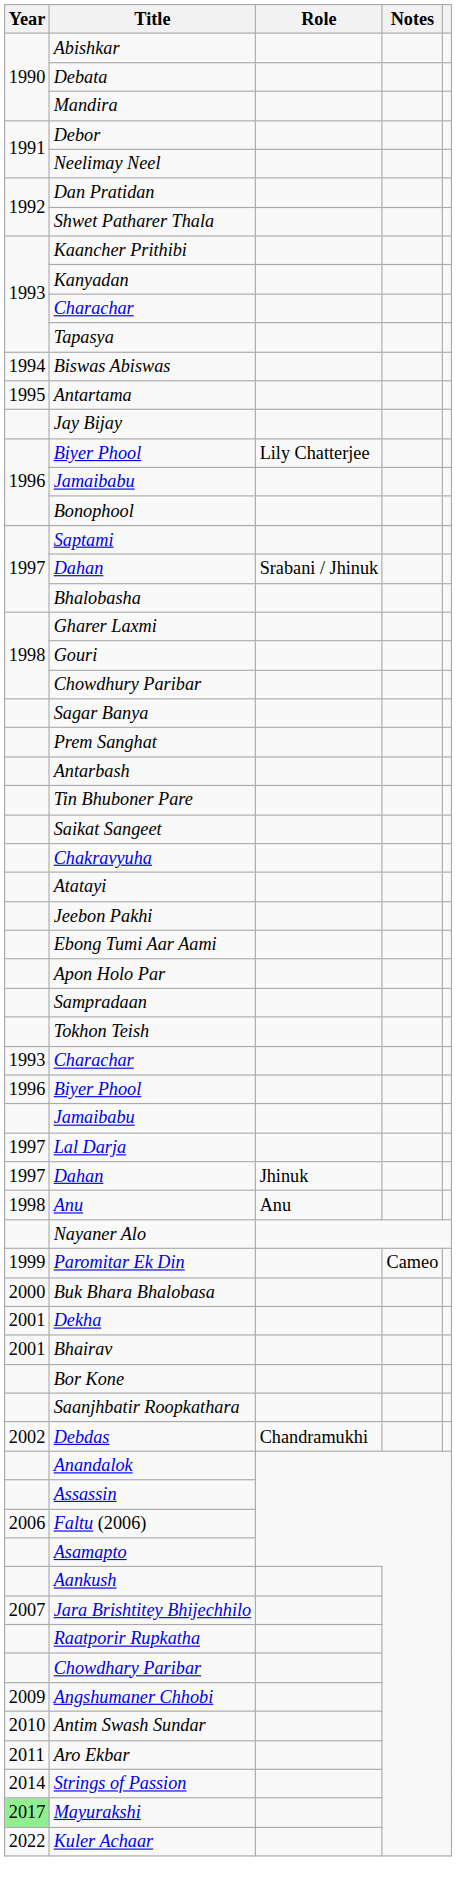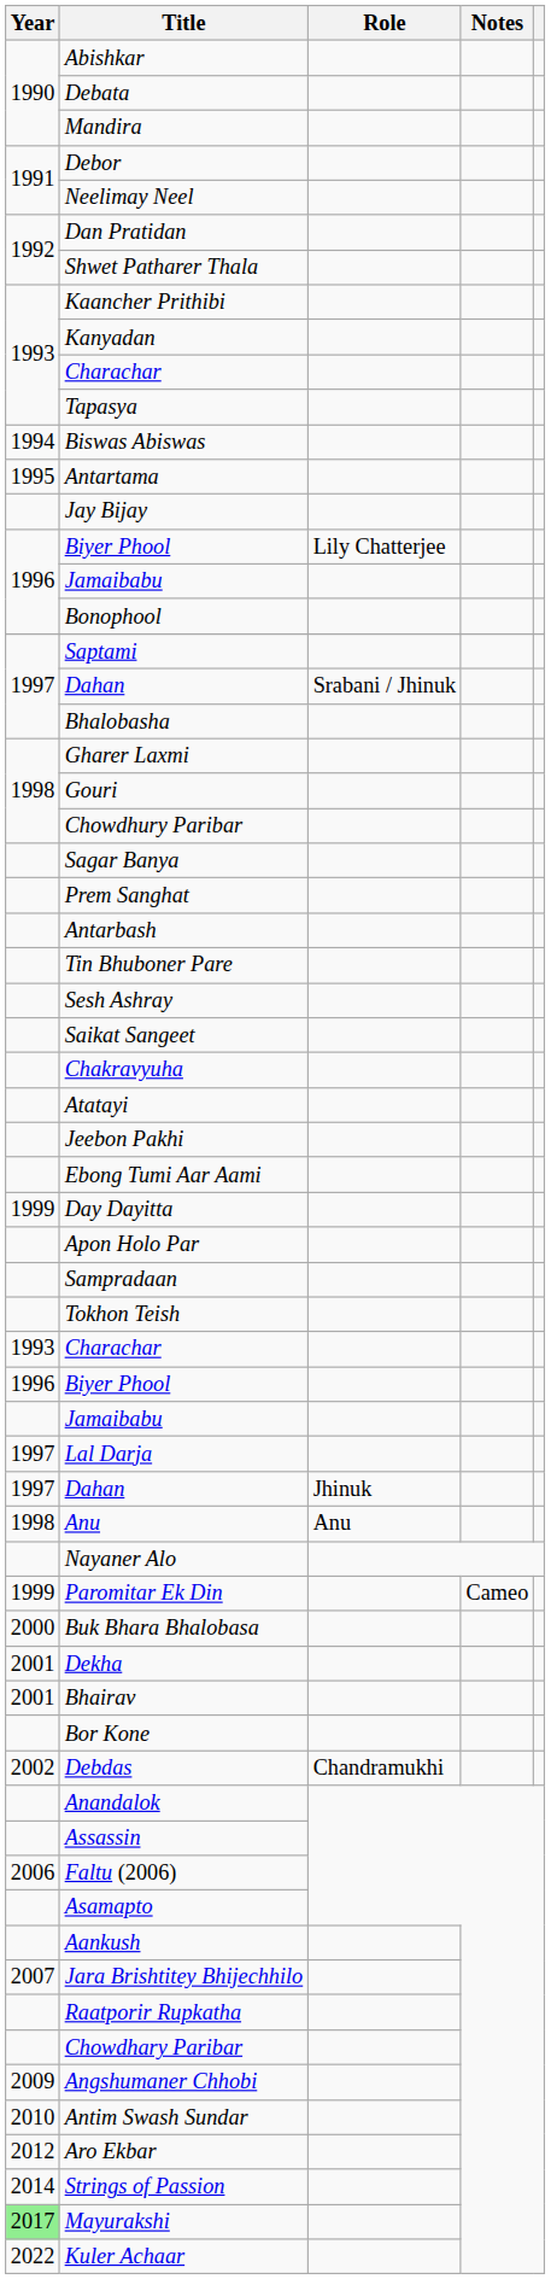+ row: Sesh Ashray
+ row: 1999 | Day Dayitta
- row: Saanjhbatir Roopkathara
Aro Ekbar | Year: 2011 -> 2012
